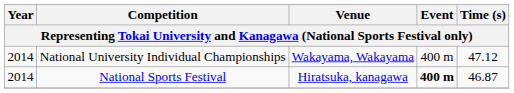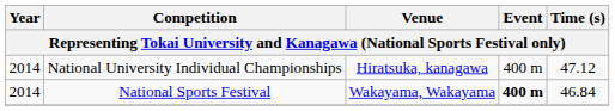National University Individual Championships | Venue: Wakayama, Wakayama -> Hiratsuka, kanagawa
National Sports Festival | Venue: Hiratsuka, kanagawa -> Wakayama, Wakayama
National Sports Festival | Time (s): 46.87 -> 46.84
